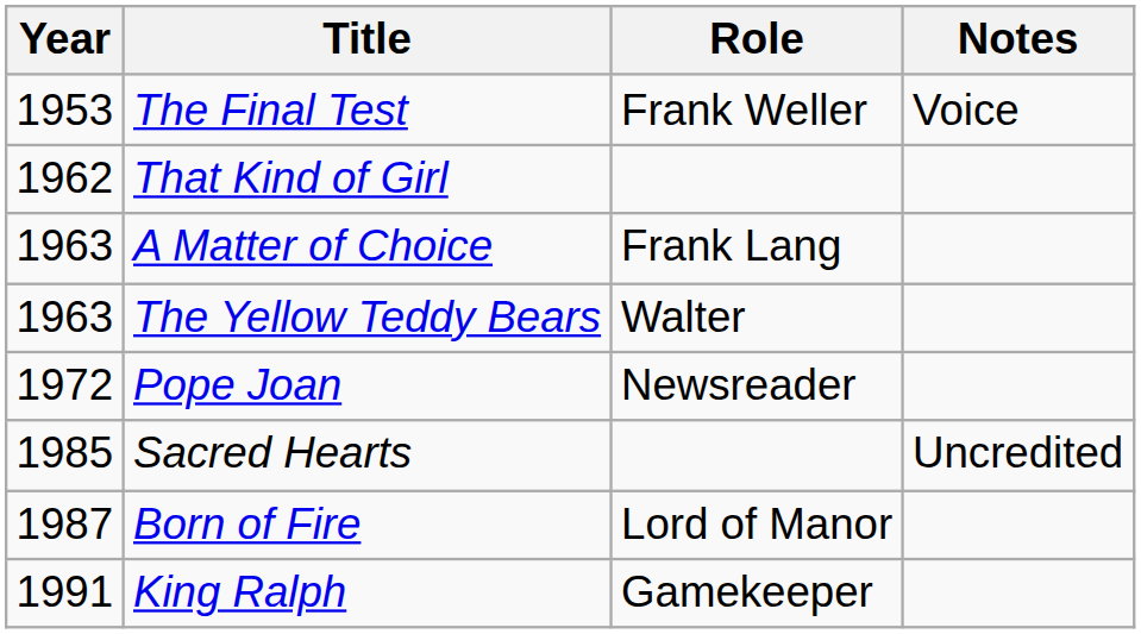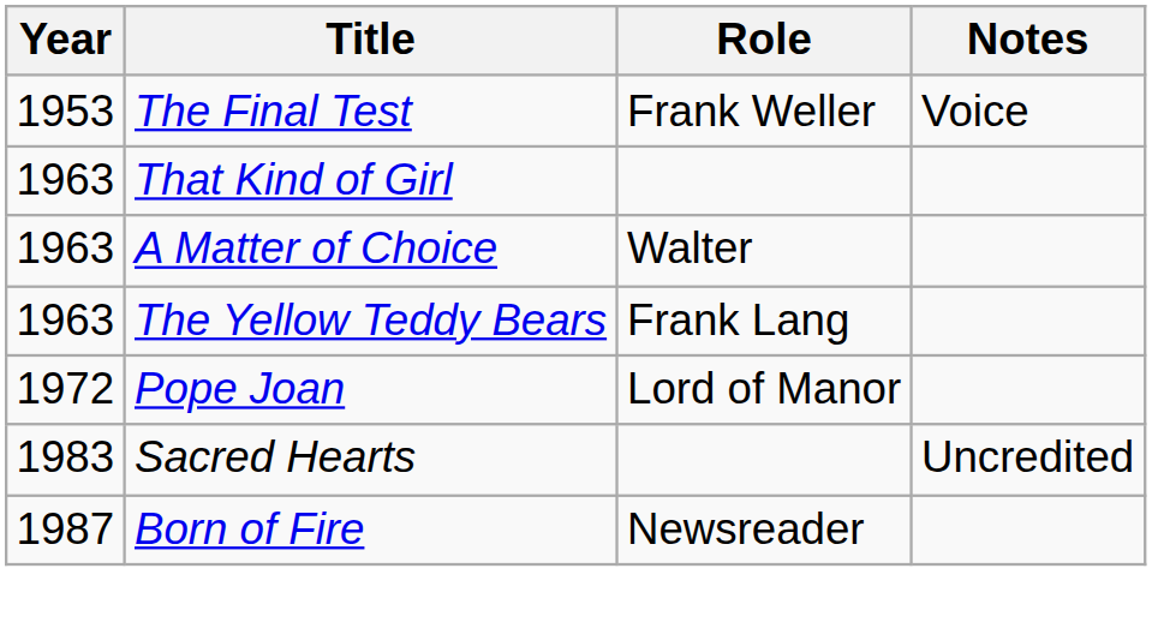That Kind of Girl | Year: 1962 -> 1963
A Matter of Choice | Role: Frank Lang -> Walter
The Yellow Teddy Bears | Role: Walter -> Frank Lang
Pope Joan | Role: Newsreader -> Lord of Manor
Sacred Hearts | Year: 1985 -> 1983
Born of Fire | Role: Lord of Manor -> Newsreader
- row: 1991 | King Ralph | Gamekeeper
